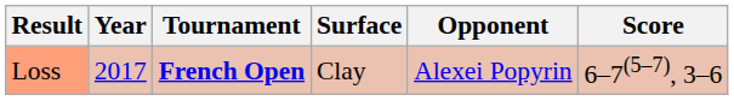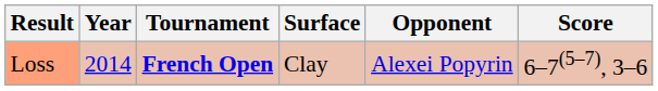Loss | Year: 2017 -> 2014
